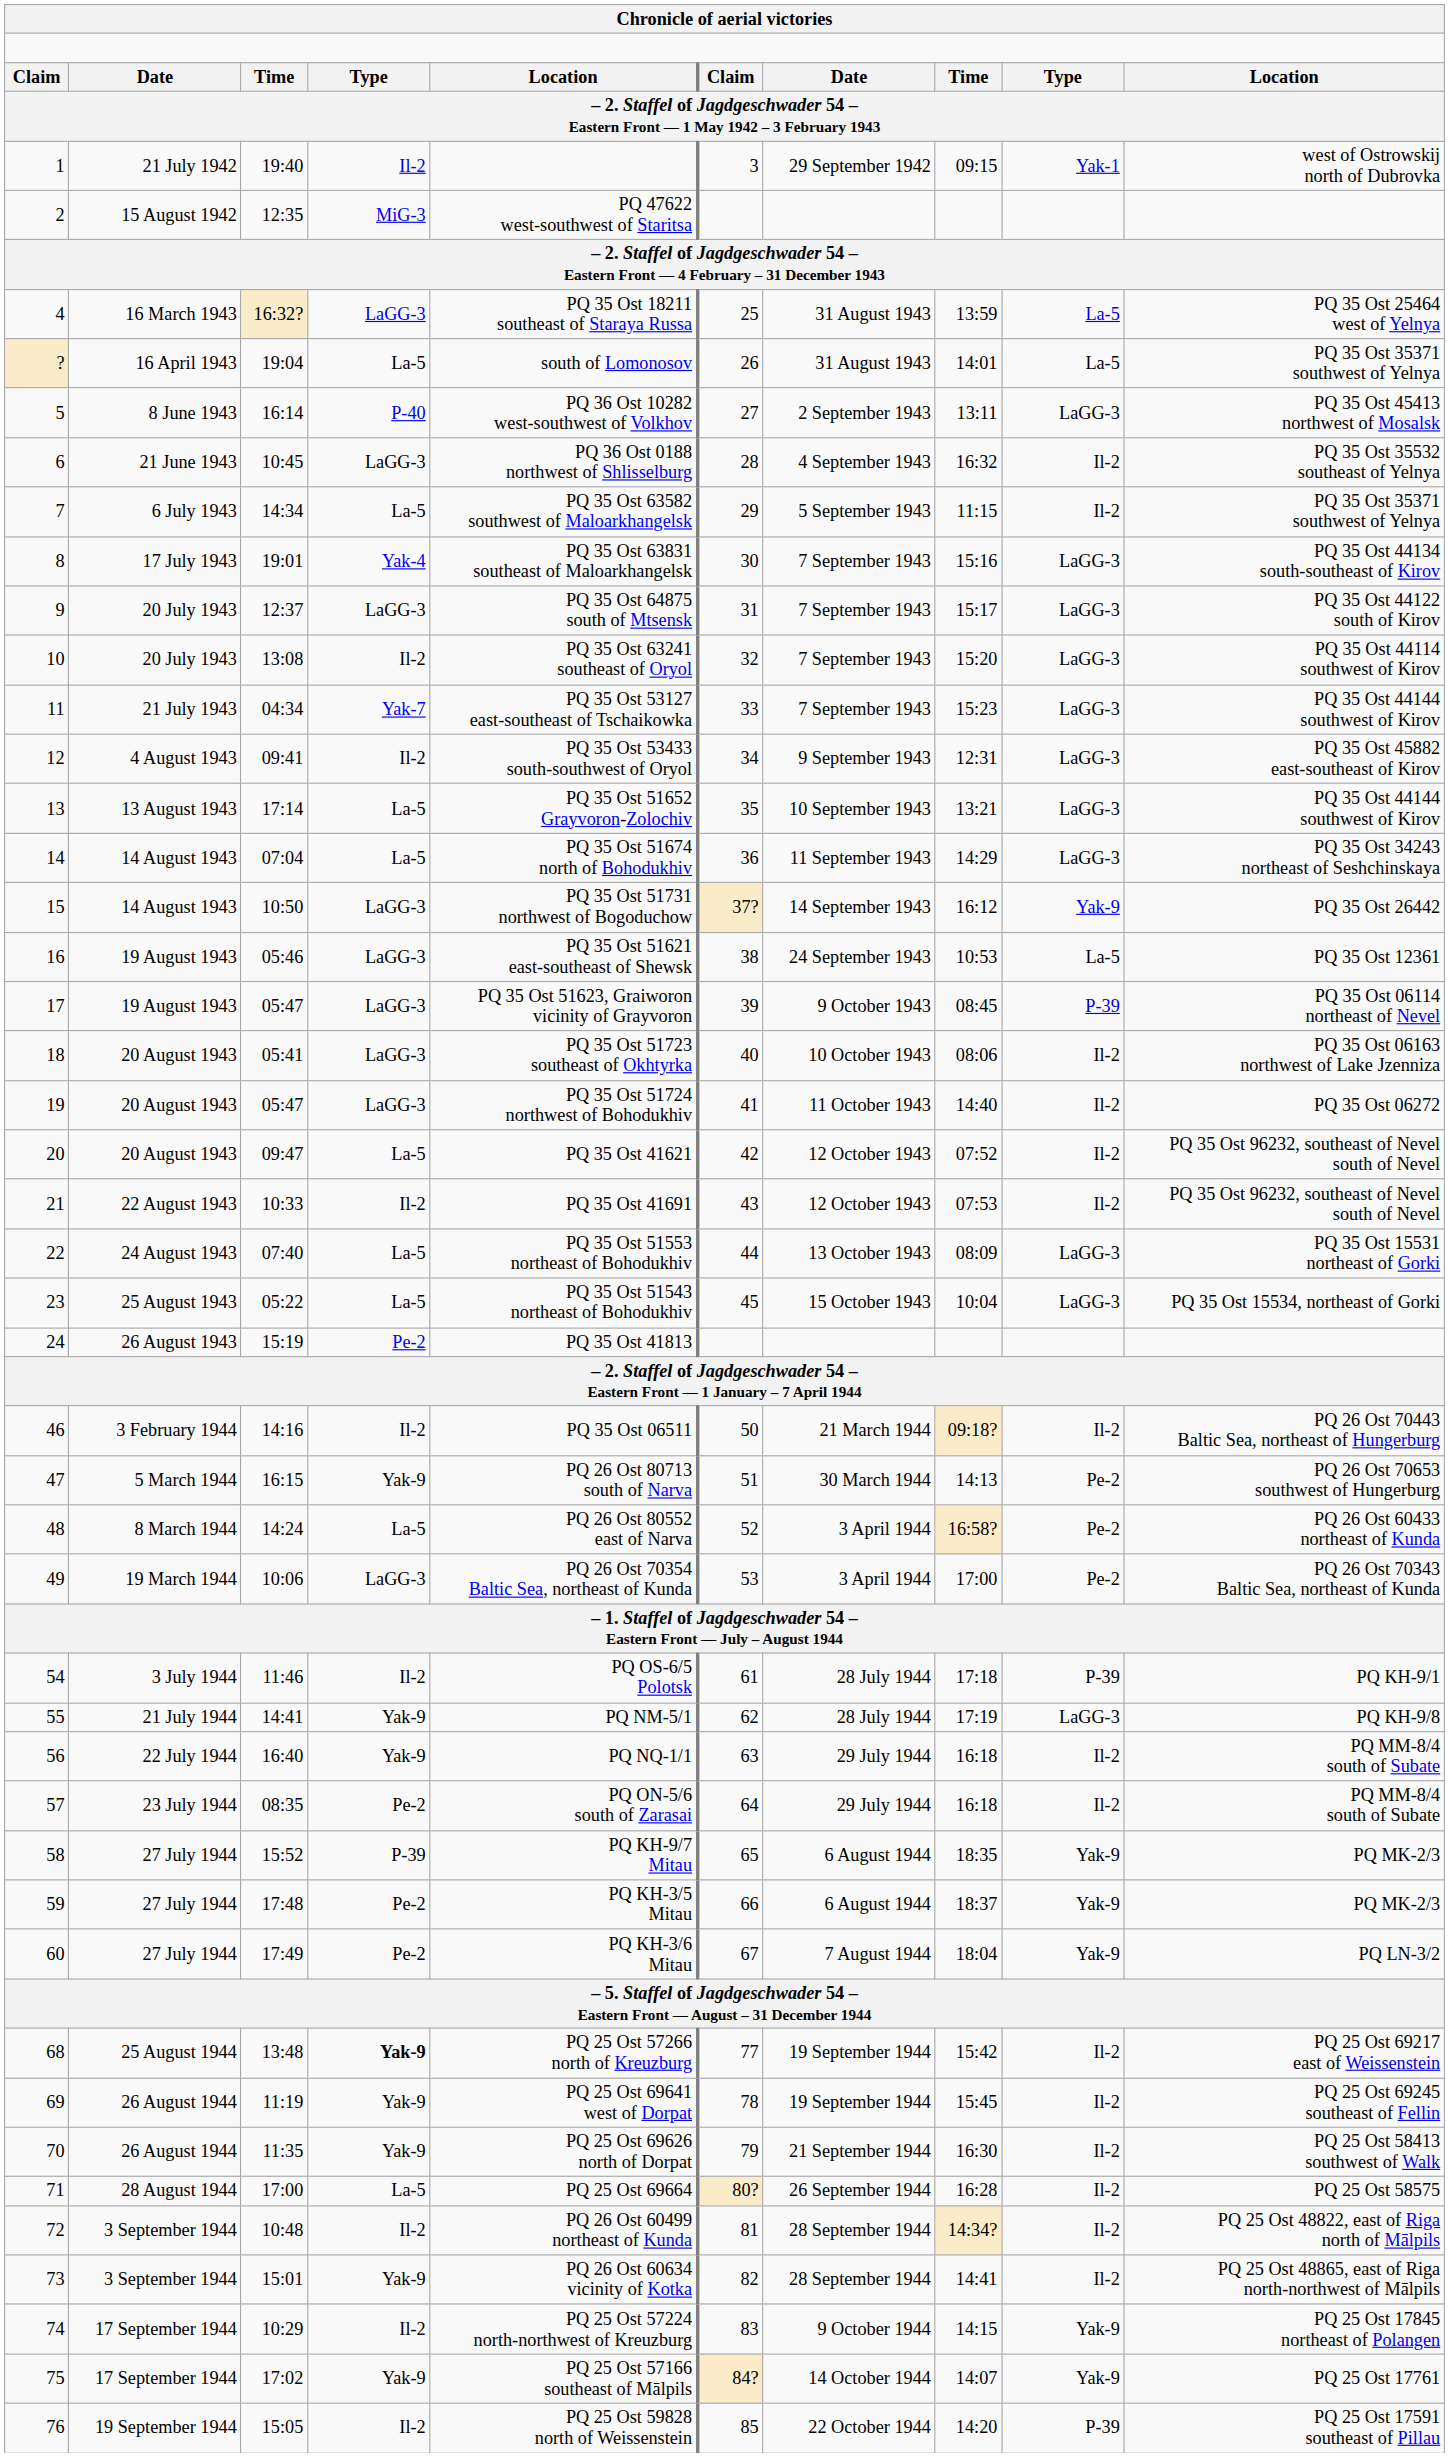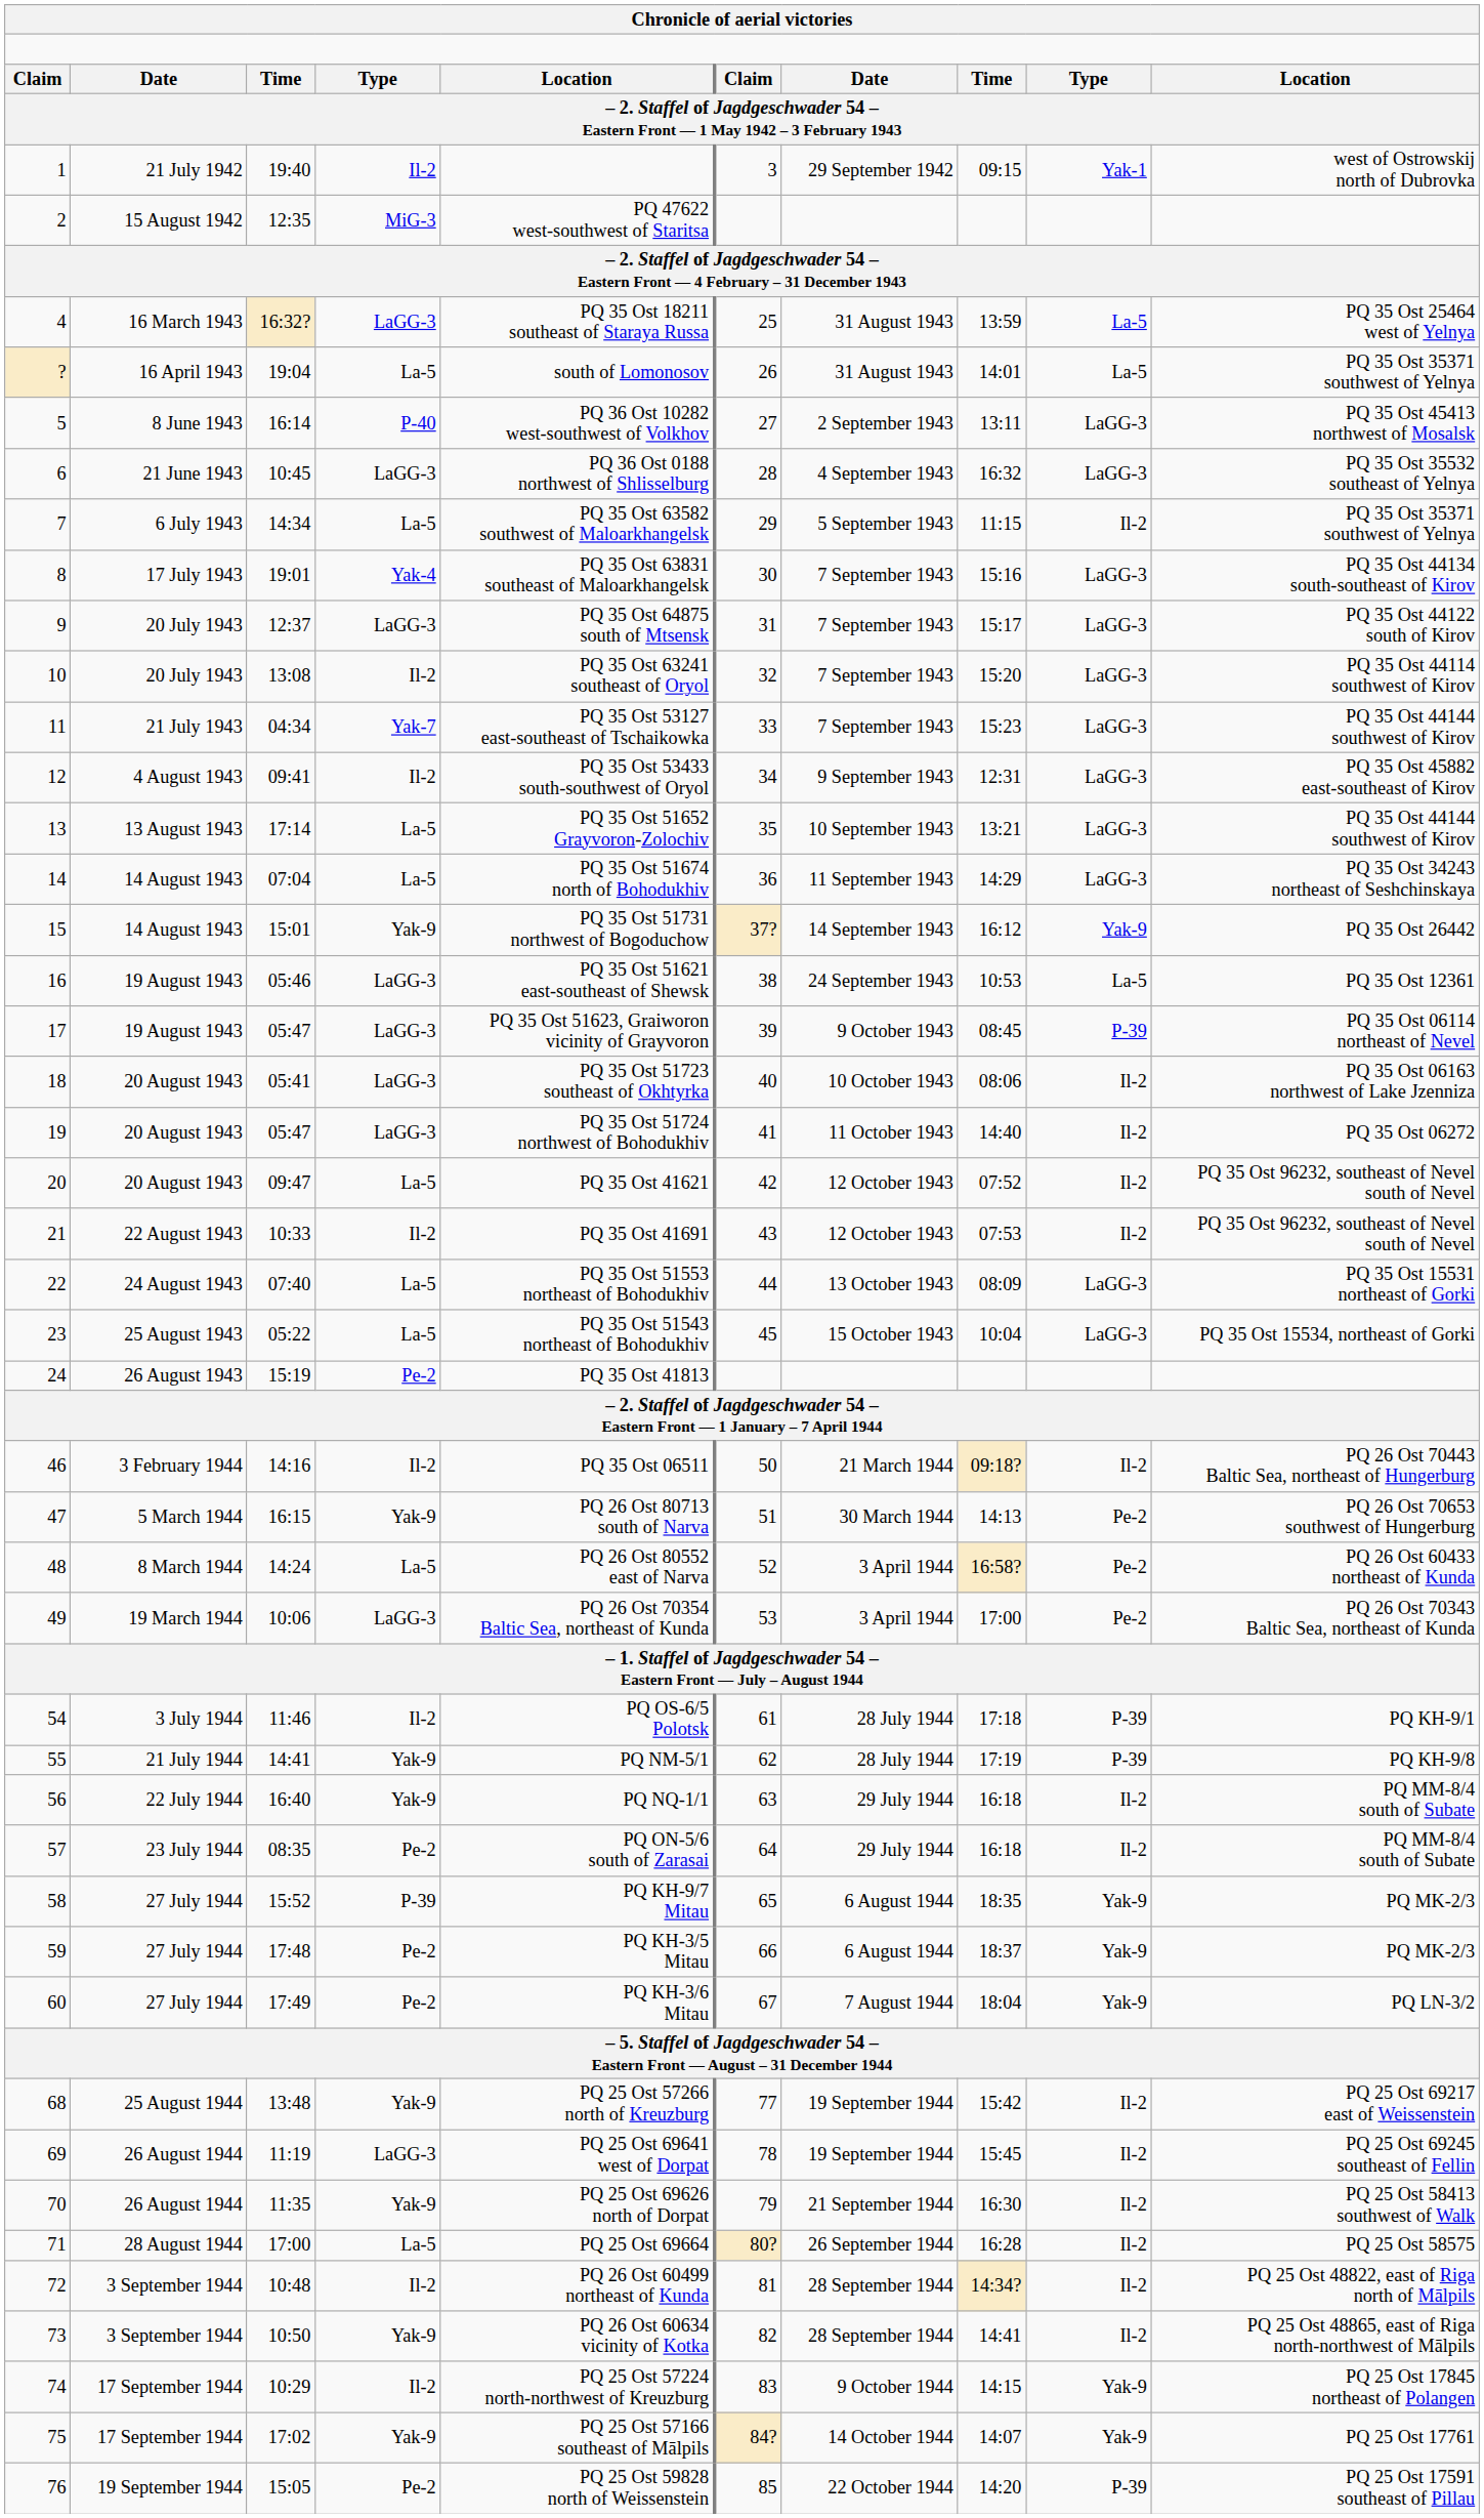6 | column 9: Il-2 -> LaGG-3
15 | column 3: 10:50 -> 15:01
15 | column 4: LaGG-3 -> Yak-9
55 | column 9: LaGG-3 -> P-39
68 | column 4: bold -> normal
69 | column 4: Yak-9 -> LaGG-3
73 | column 3: 15:01 -> 10:50
76 | column 4: Il-2 -> Pe-2
